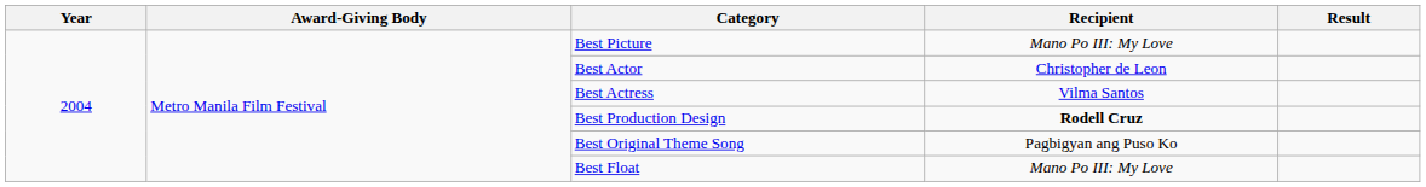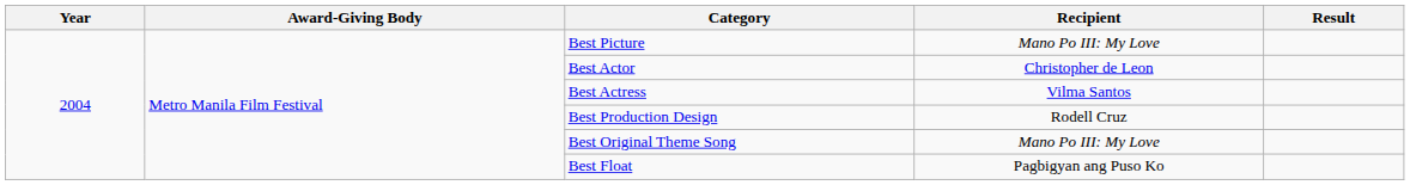Best Production Design | Recipient: bold -> normal
Best Original Theme Song | Recipient: Pagbigyan ang Puso Ko -> Mano Po III: My Love
Best Float | Recipient: Mano Po III: My Love -> Pagbigyan ang Puso Ko
